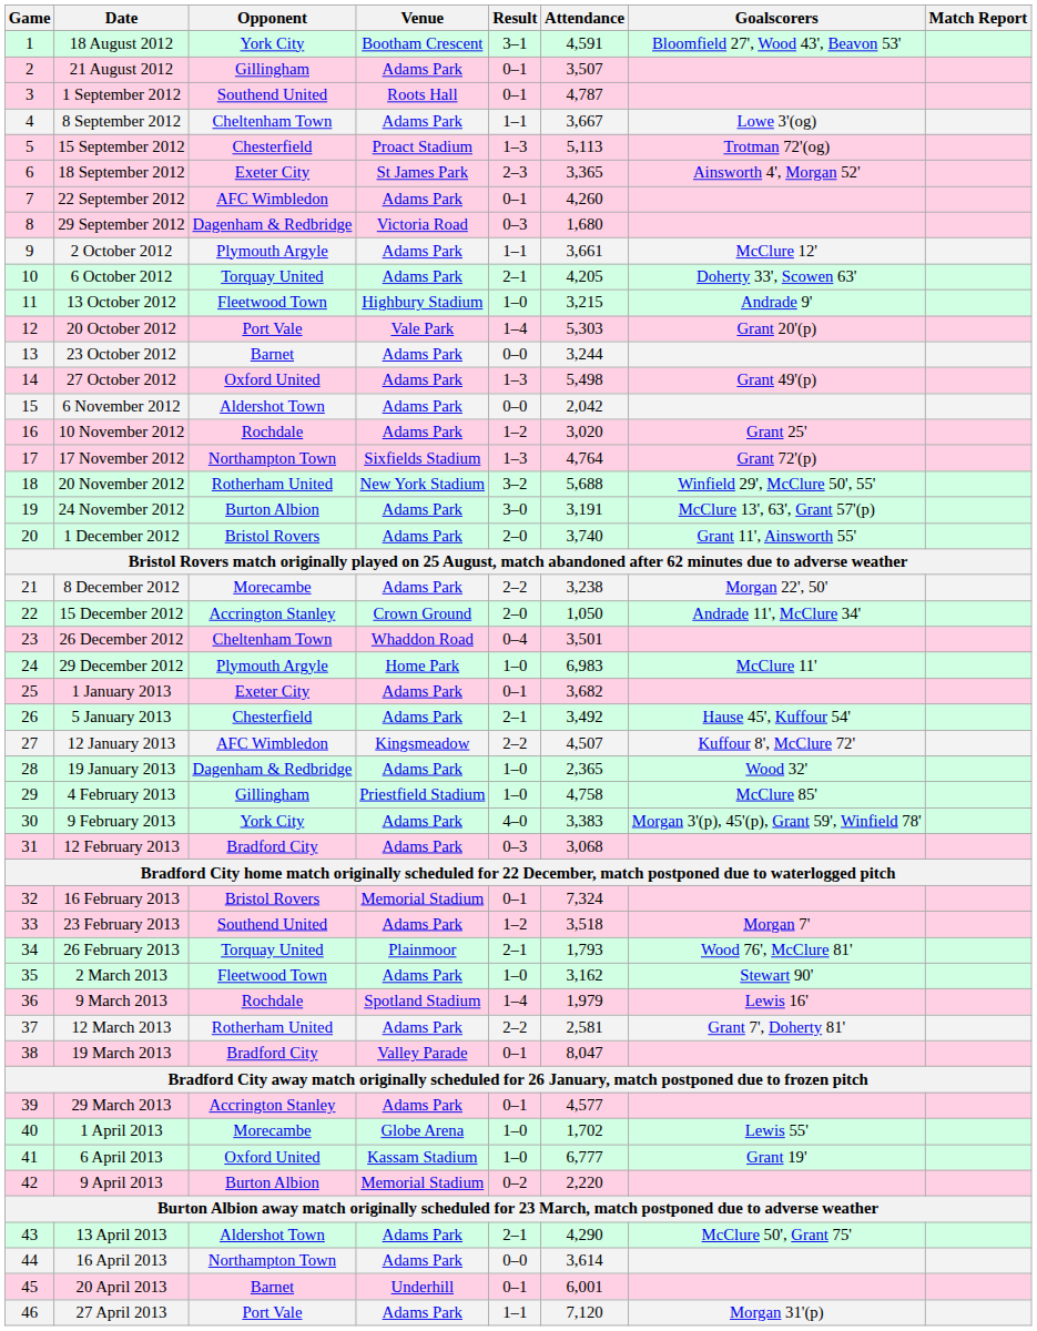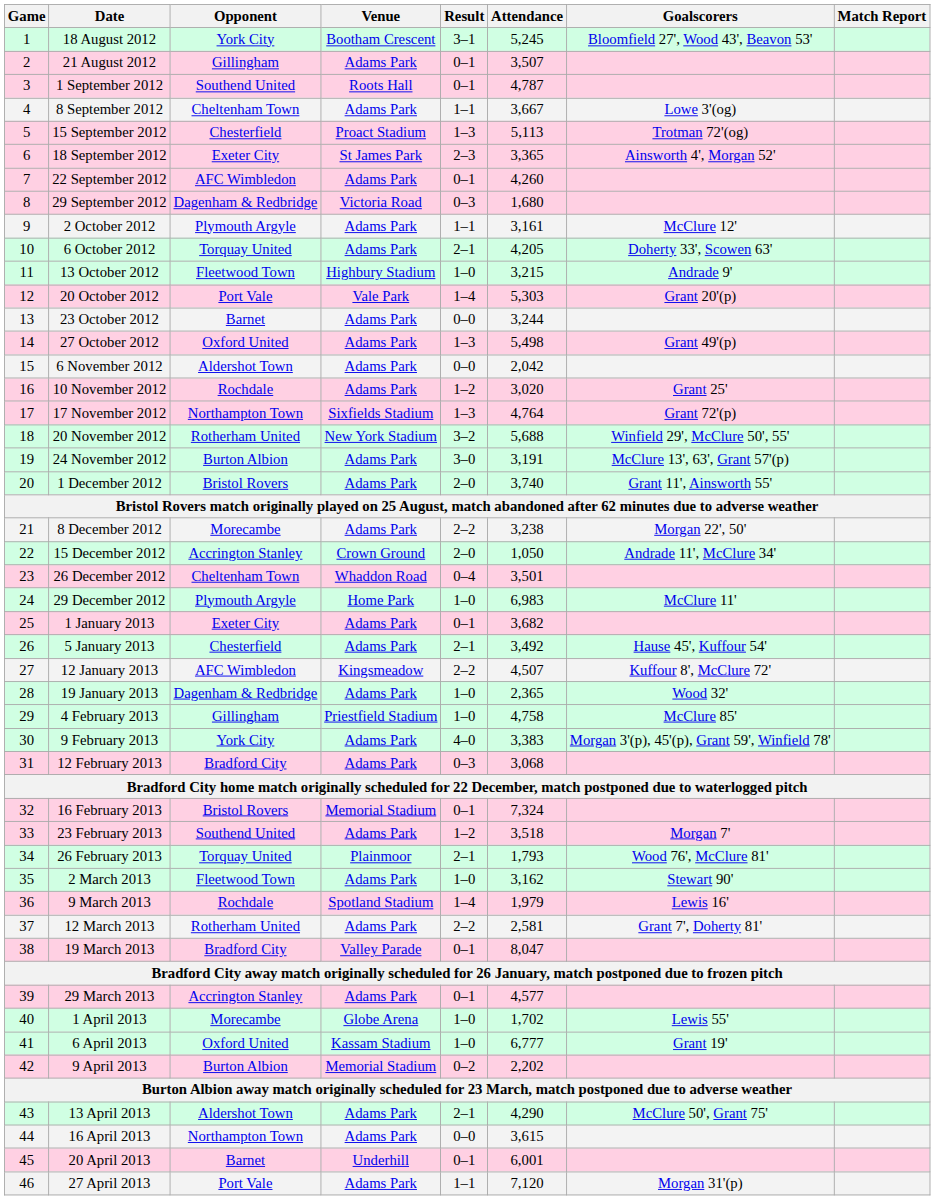18 August 2012 | Attendance: 4,591 -> 5,245
2 October 2012 | Attendance: 3,661 -> 3,161
9 April 2013 | Attendance: 2,220 -> 2,202
16 April 2013 | Attendance: 3,614 -> 3,615
